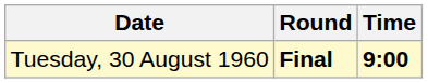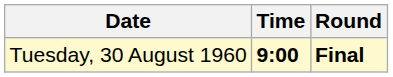columns swapped: Time <-> Round
